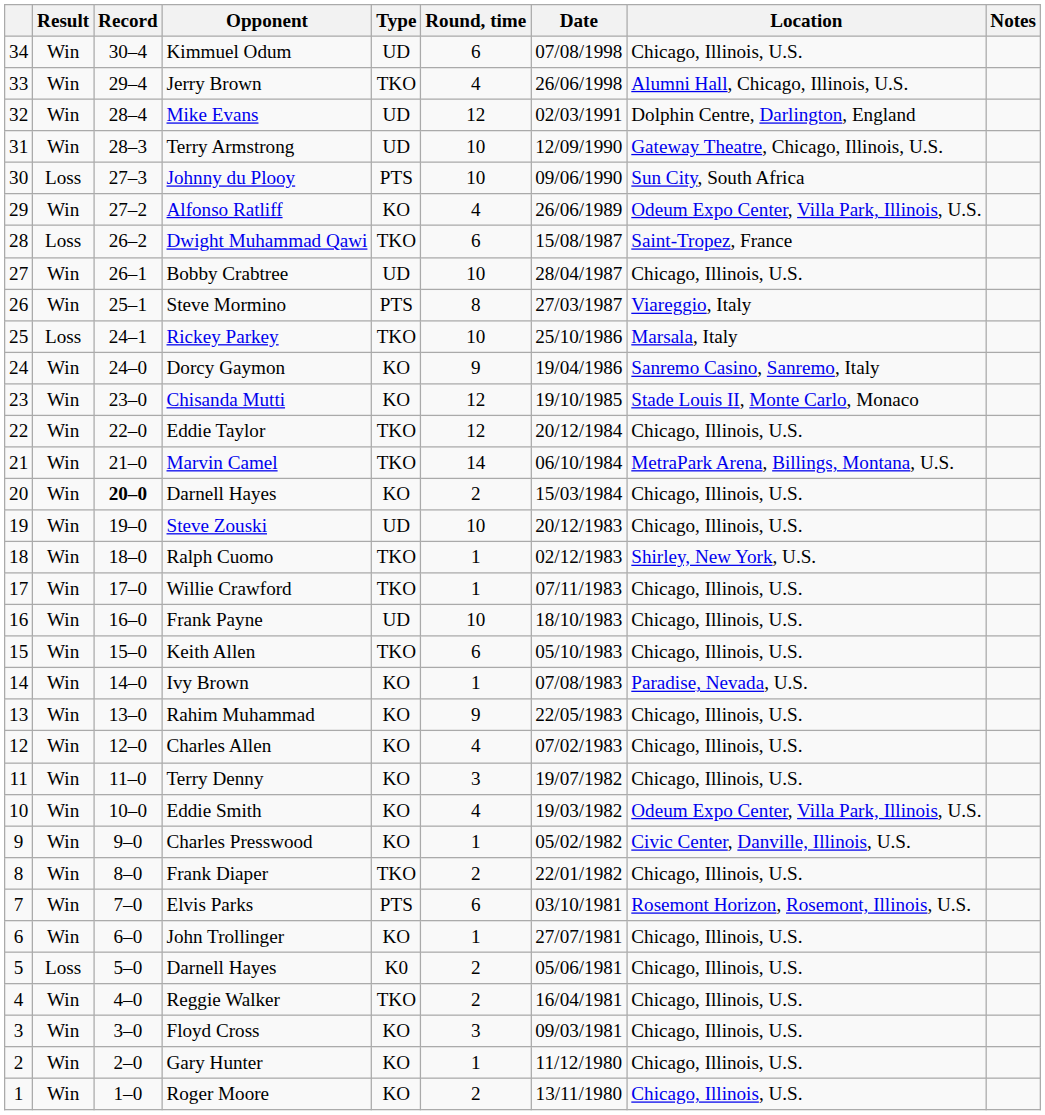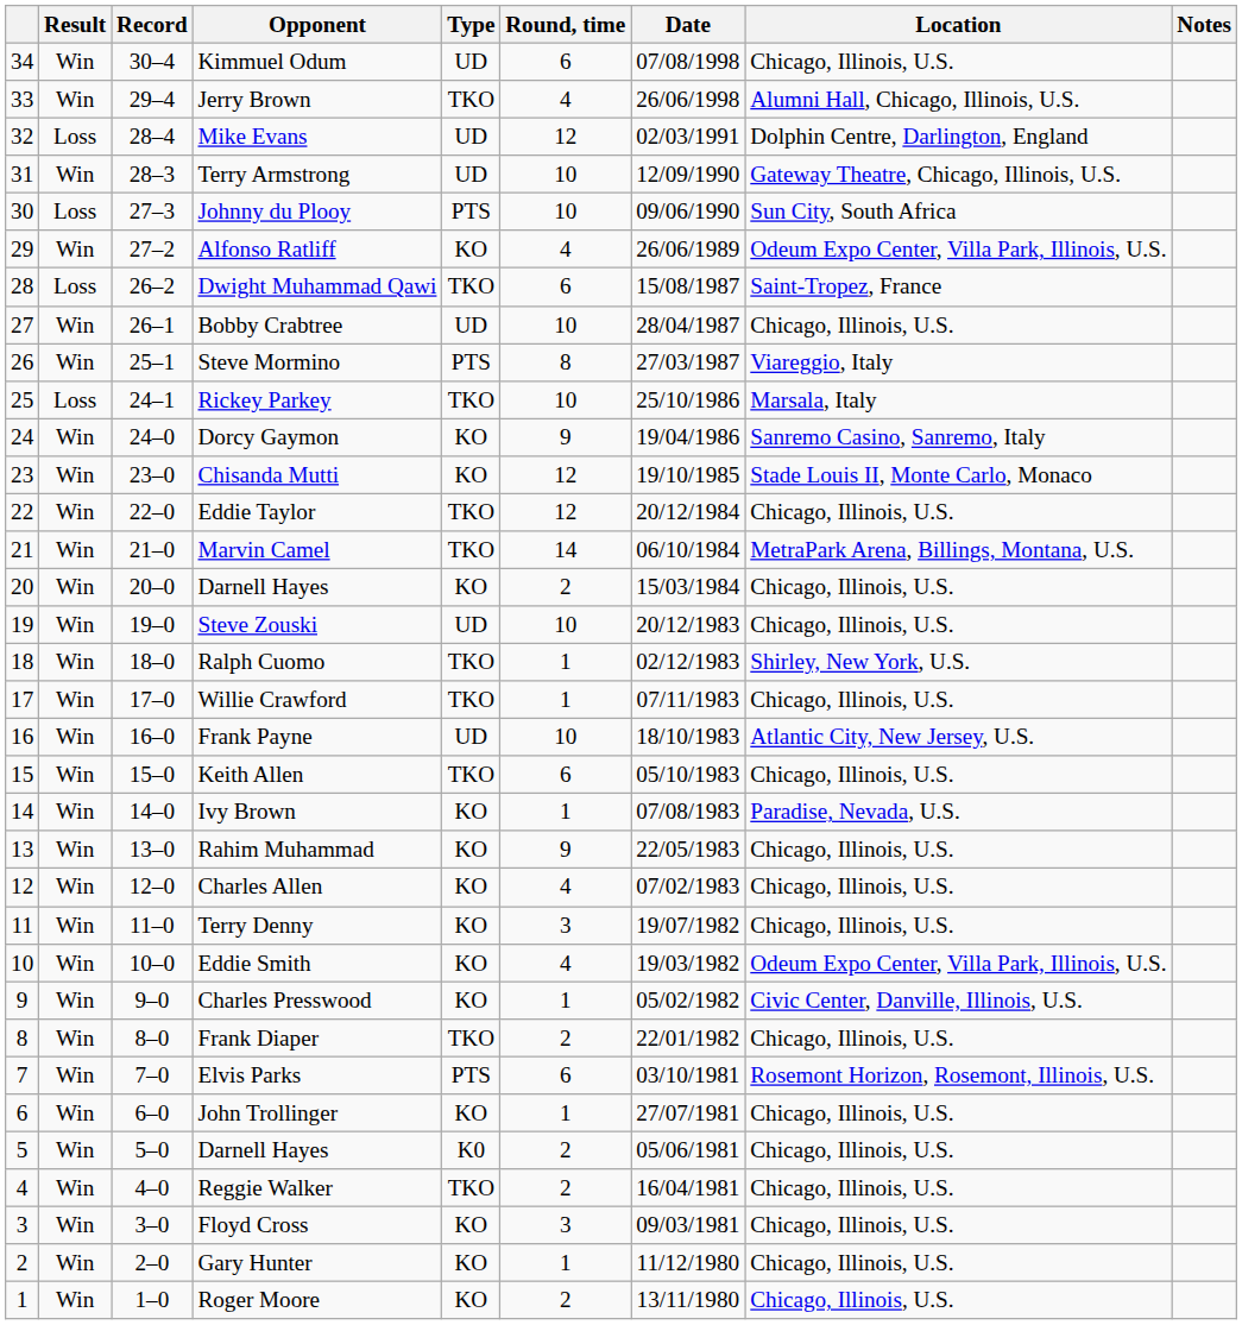Mike Evans | Result: Win -> Loss
20 / Darnell Hayes | Record: bold -> normal
Frank Payne | Location: Chicago, Illinois, U.S. -> Atlantic City, New Jersey, U.S.
5 / Darnell Hayes | Result: Loss -> Win
